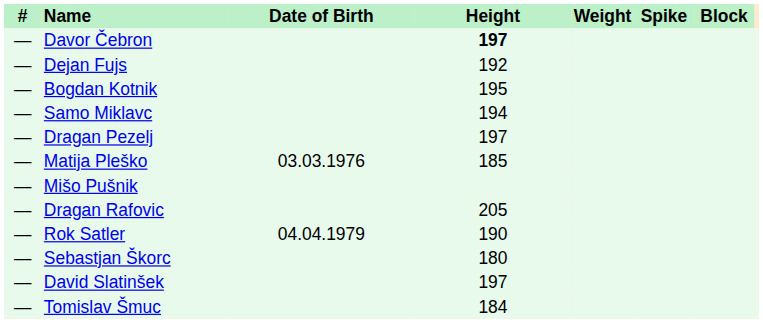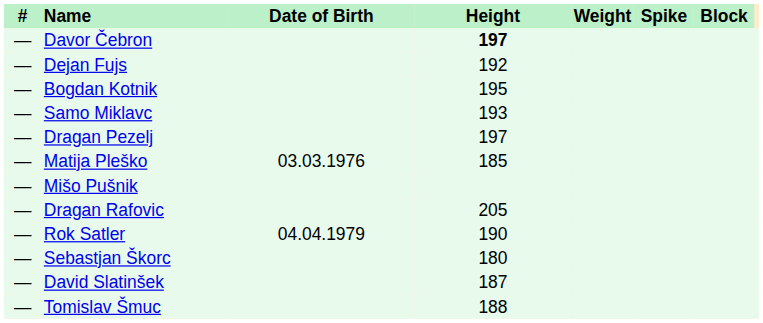Samo Miklavc | Height: 194 -> 193
David Slatinšek | Height: 197 -> 187
Tomislav Šmuc | Height: 184 -> 188
